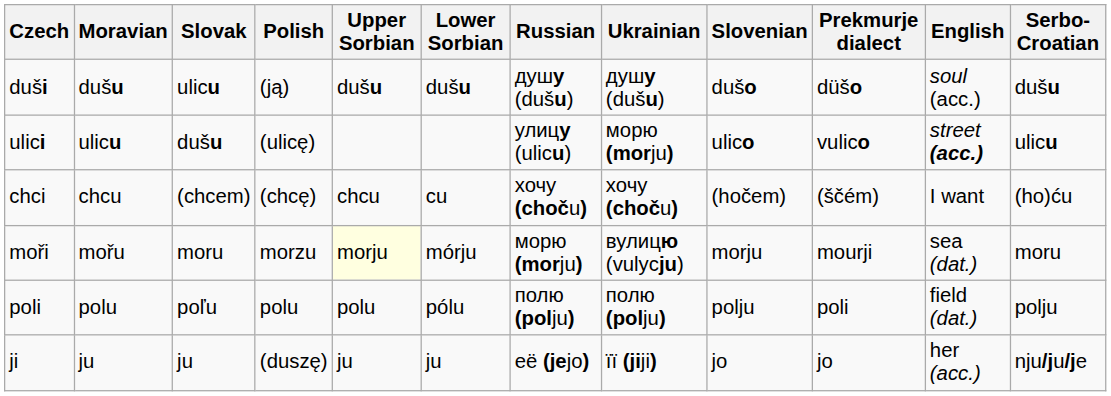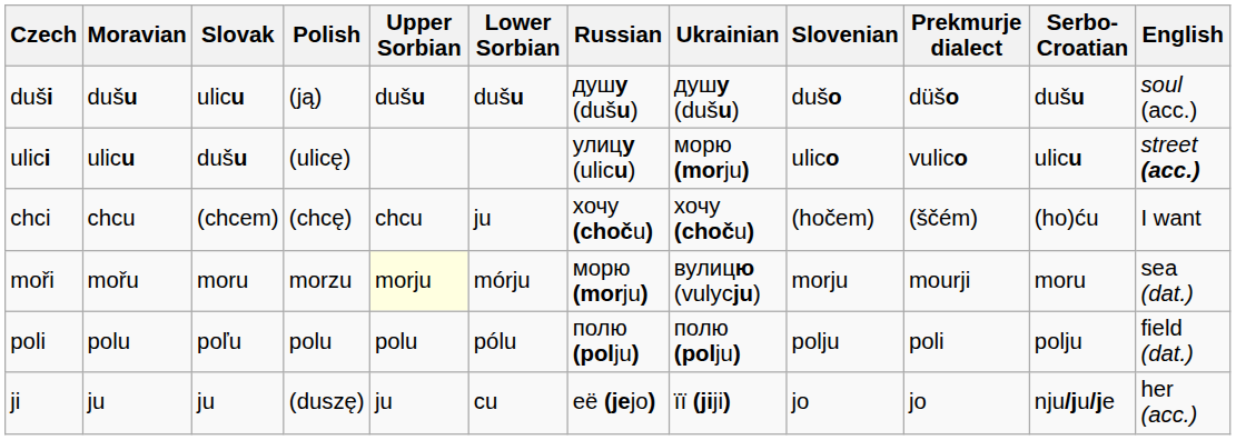columns swapped: Serbo-Croatian <-> English
chci | Lower Sorbian: cu -> ju
ji | Lower Sorbian: ju -> cu
